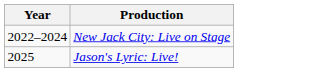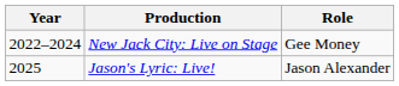+ column: Role | Gee Money | Jason Alexander
